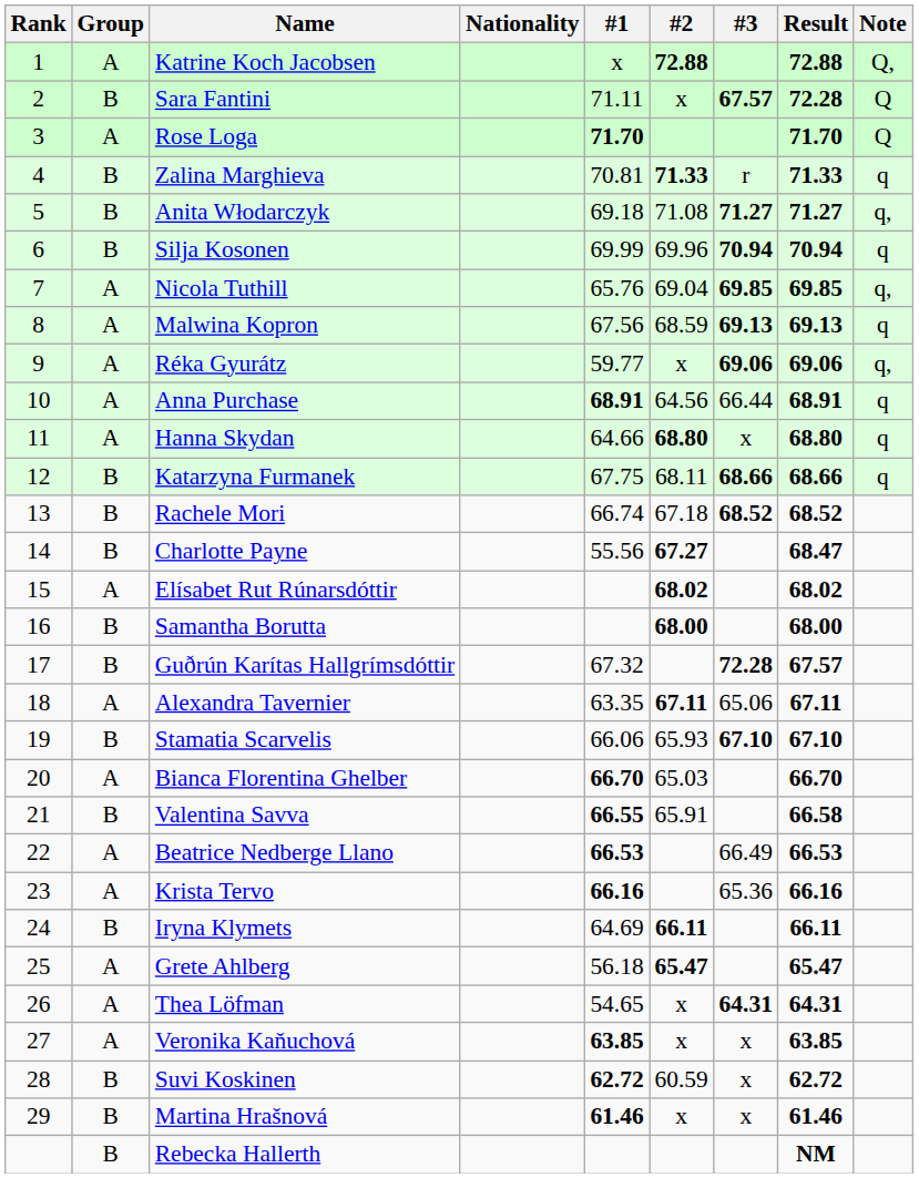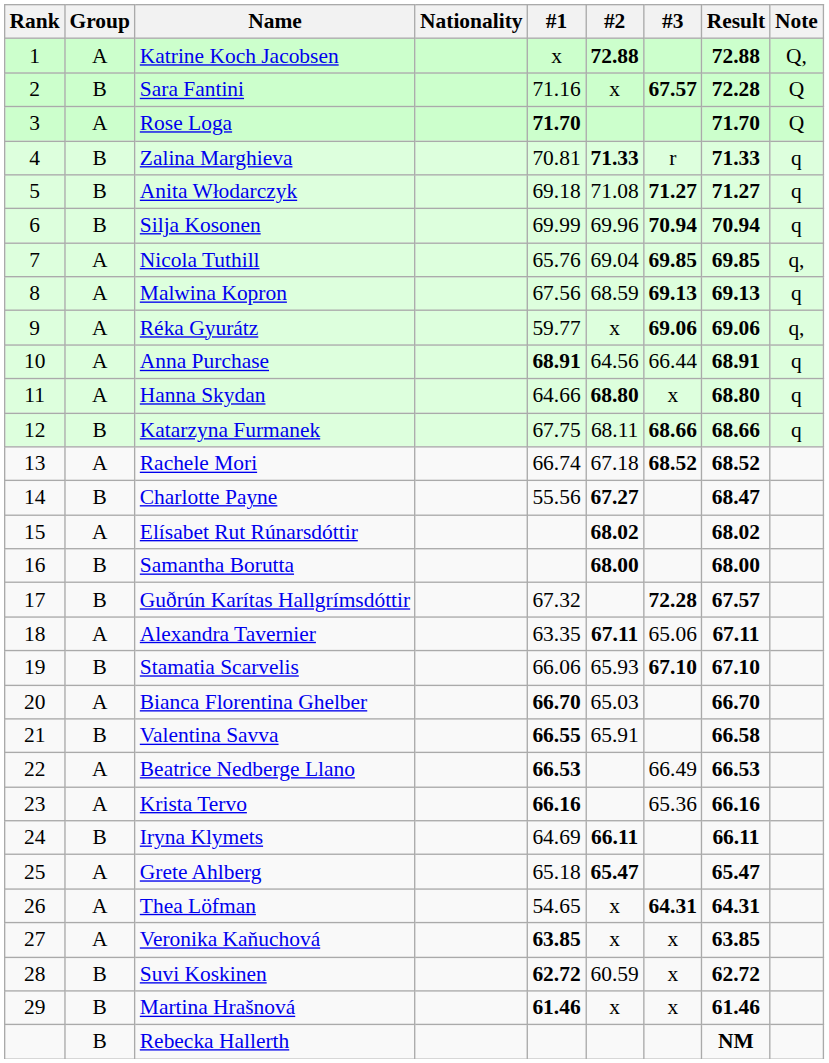Sara Fantini | #1: 71.11 -> 71.16
Anita Włodarczyk | Note: q, -> q
Rachele Mori | Group: B -> A
Grete Ahlberg | #1: 56.18 -> 65.18
